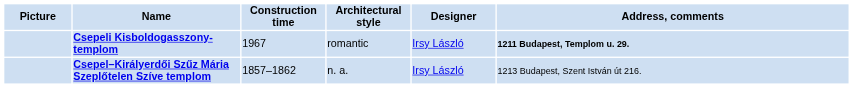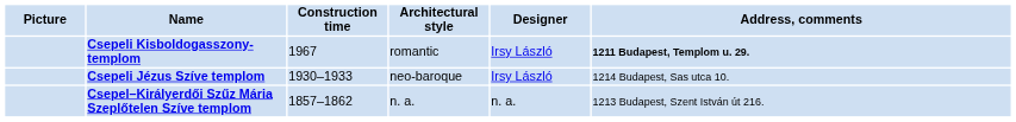+ row: Csepeli Jézus Szíve templom | 1930–1933 | neo-baroque | Irsy László | 1214 Budapest, Sas utca 10.
Csepel–Királyerdői Szűz Mária Szeplőtelen Szíve templom | Designer: Irsy László -> n. a.
